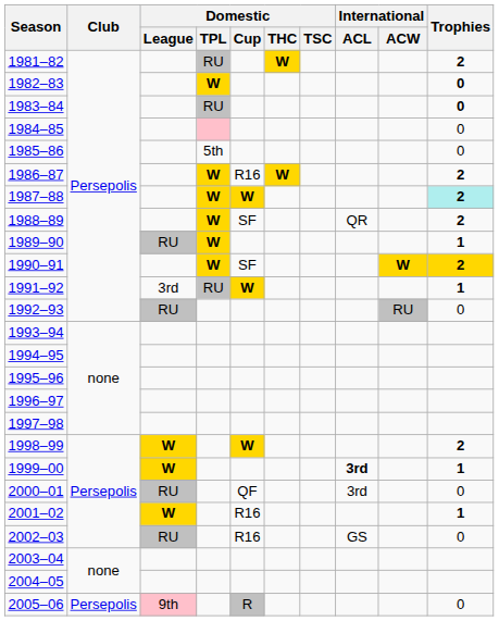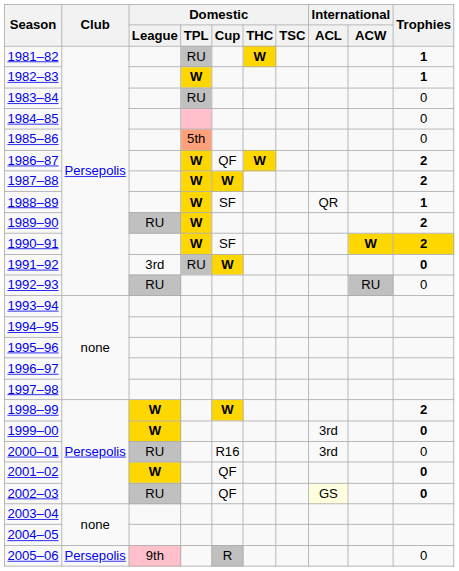1981–82 | Trophies: 2 -> 1
1982–83 | Trophies: 0 -> 1
1983–84 | Trophies: bold -> normal
1985–86 | Domestic / TPL: no background -> lightsalmon background
1986–87 | Domestic / Cup: R16 -> QF
1987–88 | Trophies: paleturquoise background -> no background
1988–89 | Trophies: 2 -> 1
1989–90 | Trophies: 1 -> 2
1991–92 | Trophies: 1 -> 0
1999–00 | International / ACL: bold -> normal
1999–00 | Trophies: 1 -> 0
2000–01 | Domestic / Cup: QF -> R16
2001–02 | Domestic / Cup: R16 -> QF
2001–02 | Trophies: 1 -> 0
2002–03 | Domestic / Cup: R16 -> QF
2002–03 | International / ACL: no background -> lightyellow background
2002–03 | Trophies: normal -> bold
